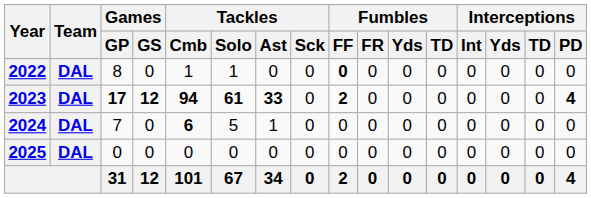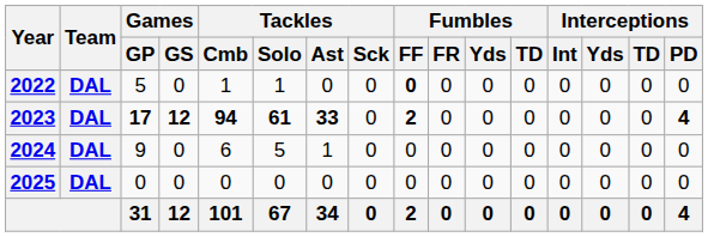2022 | Games / GP: 8 -> 5
2024 | Games / GP: 7 -> 9
2024 | Tackles / Cmb: bold -> normal
